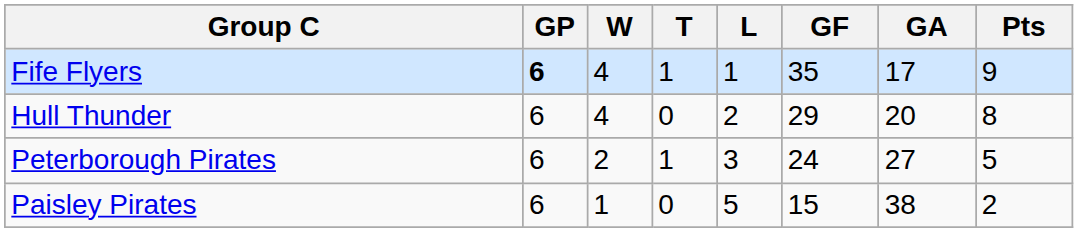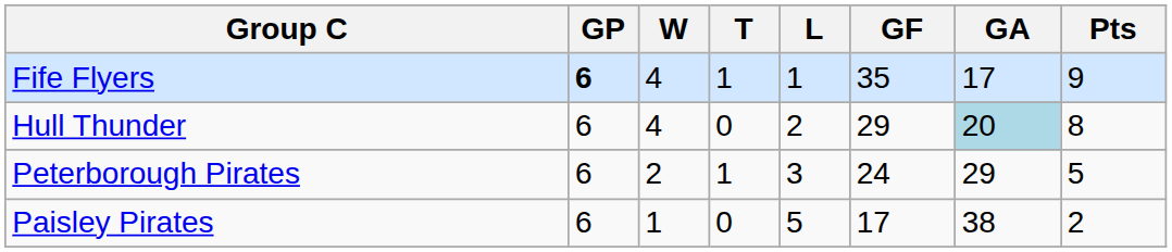Hull Thunder | GA: no background -> lightblue background
Peterborough Pirates | GA: 27 -> 29
Paisley Pirates | GF: 15 -> 17
